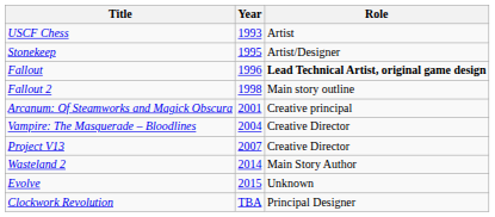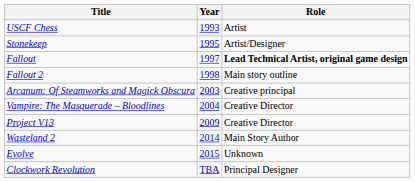Fallout | Year: 1996 -> 1997
Arcanum: Of Steamworks and Magick Obscura | Year: 2001 -> 2003
Project V13 | Year: 2007 -> 2009
